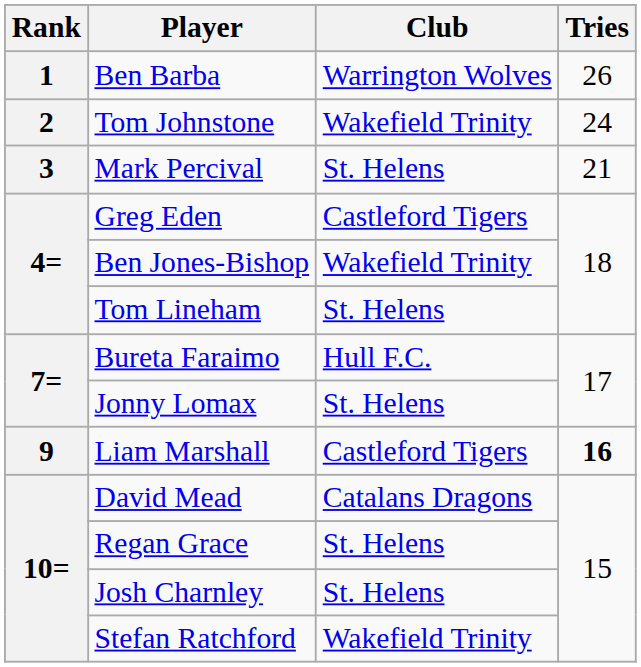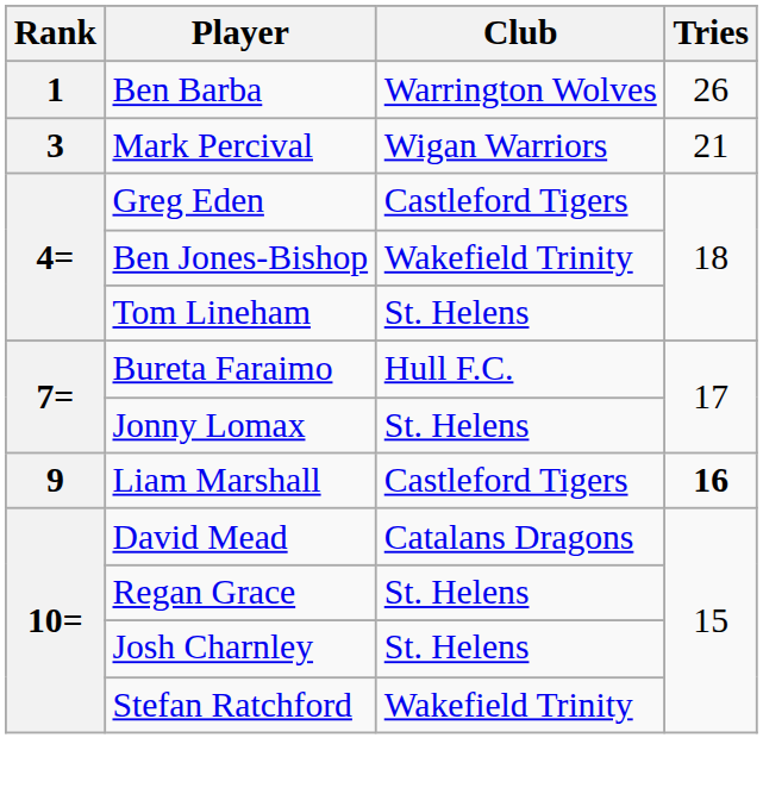- row: 2 | Tom Johnstone | Wakefield Trinity | 24
Mark Percival | Club: St. Helens -> Wigan Warriors
